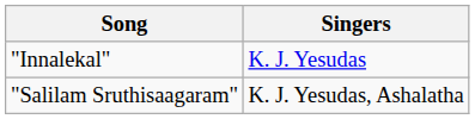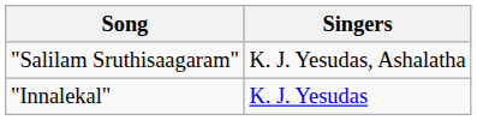rows swapped: "Innalekal" <-> "Salilam Sruthisaagaram"
